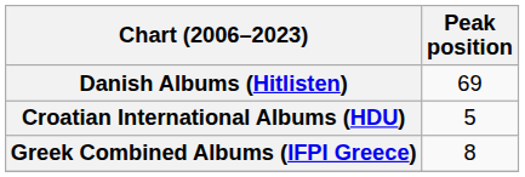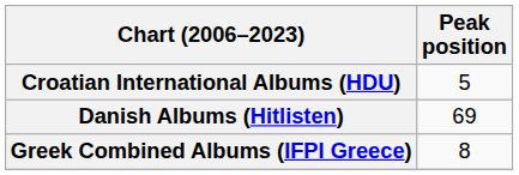rows swapped: Croatian International Albums (HDU) <-> Danish Albums (Hitlisten)
